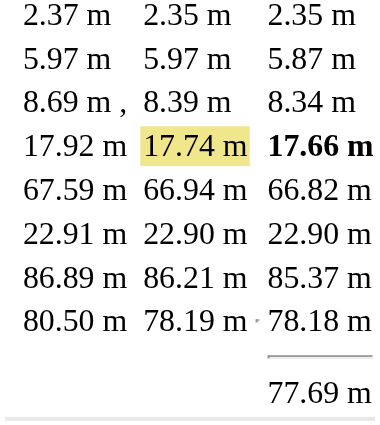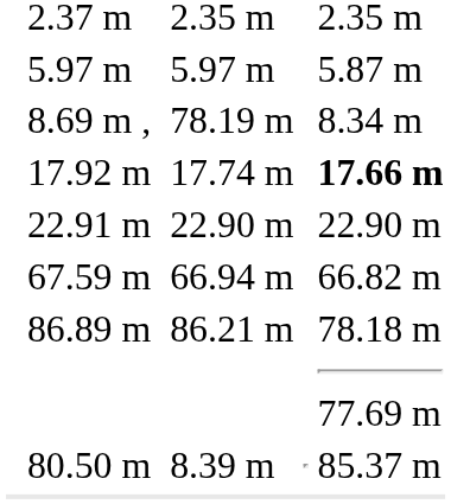8.69 m , | column 5: 8.39 m -> 78.19 m
17.92 m | column 5: khaki background -> no background
rows swapped: 22.91 m <-> 67.59 m
86.89 m | column 7: 85.37 m -> 78.18 m 77.69 m
80.50 m | column 5: 78.19 m -> 8.39 m
80.50 m | column 7: 78.18 m 77.69 m -> 85.37 m
